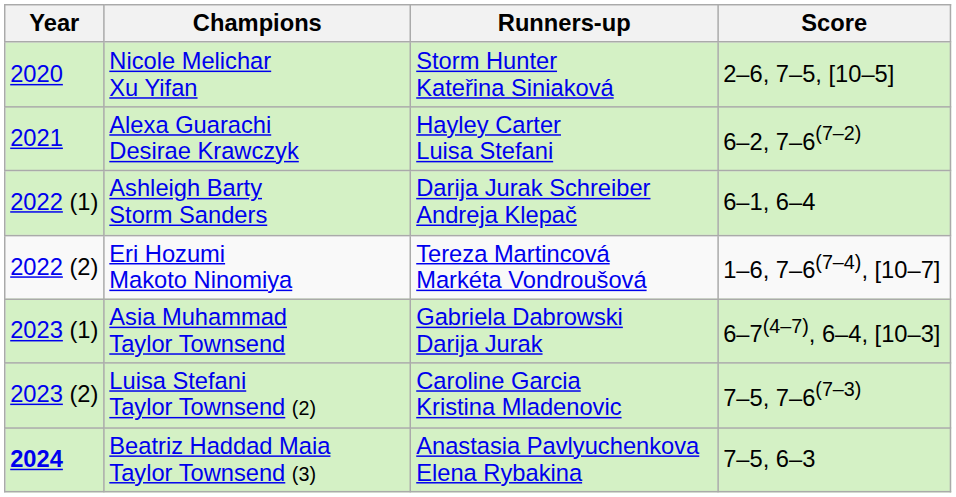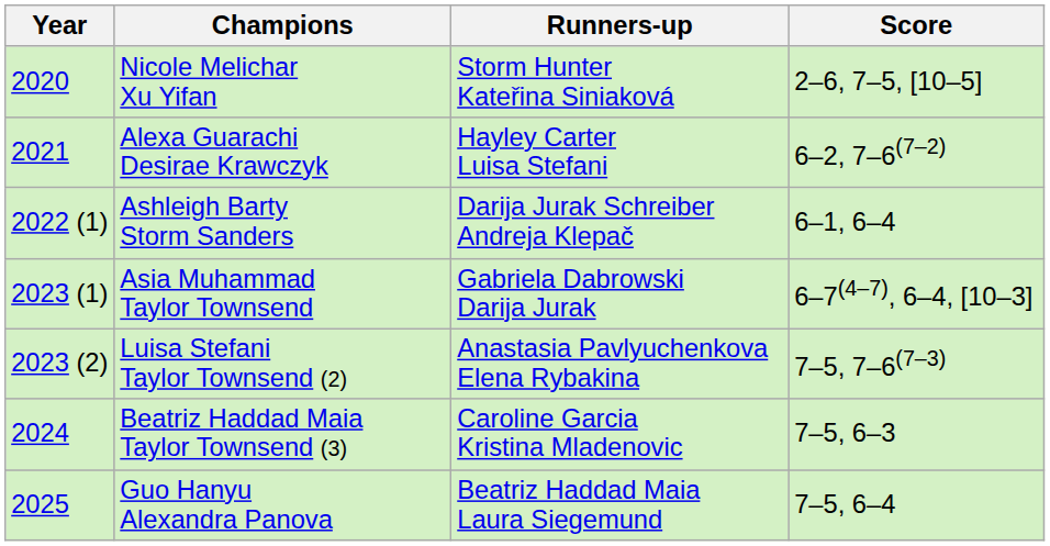- row: 2022 (2) | Eri Hozumi Makoto Ninomiya | Tereza Martincová Markéta Vondroušová | 1–6, 7–6(7–4), [10–7]
Luisa Stefani Taylor Townsend (2) | Runners-up: Caroline Garcia Kristina Mladenovic -> Anastasia Pavlyuchenkova Elena Rybakina
Beatriz Haddad Maia Taylor Townsend (3) | Year: bold -> normal
Beatriz Haddad Maia Taylor Townsend (3) | Runners-up: Anastasia Pavlyuchenkova Elena Rybakina -> Caroline Garcia Kristina Mladenovic
+ row: 2025 | Guo Hanyu Alexandra Panova | Beatriz Haddad Maia Laura Siegemund | 7–5, 6–4
